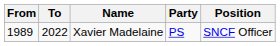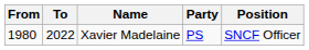Xavier Madelaine | From: 1989 -> 1980
